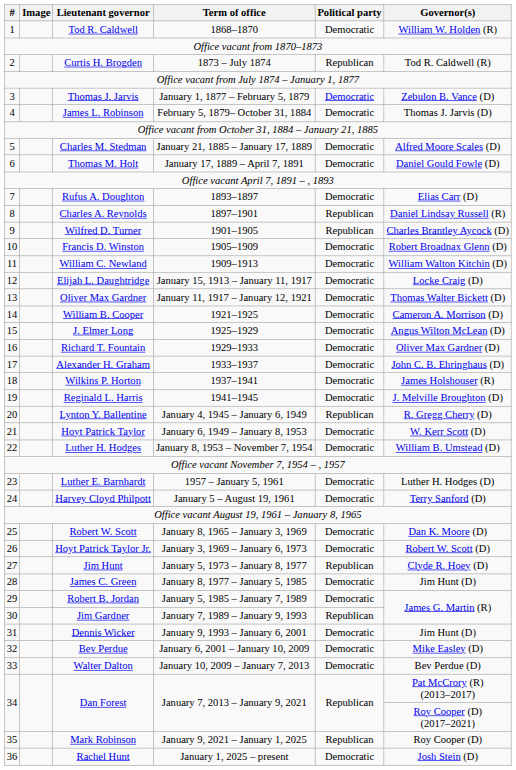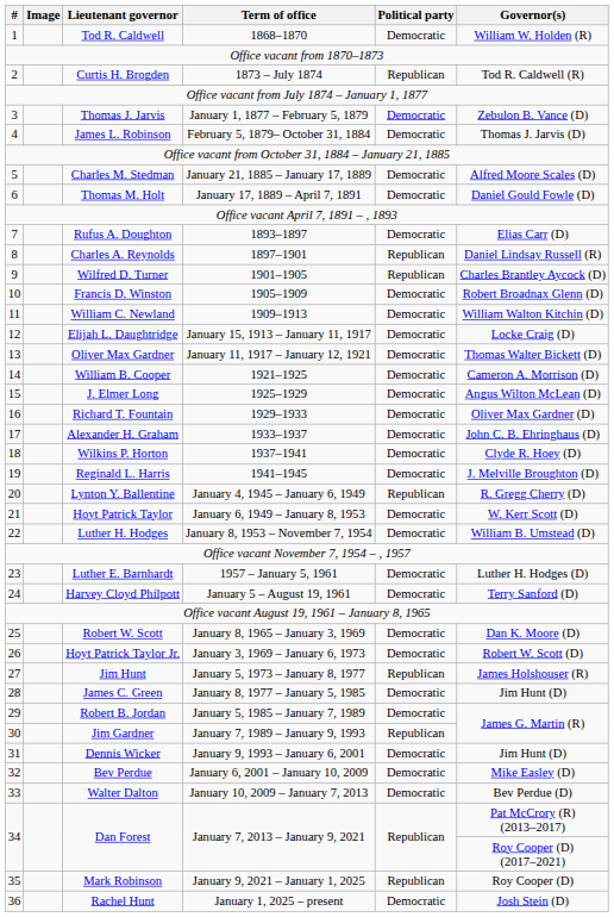Wilkins P. Horton | Governor(s): James Holshouser (R) -> Clyde R. Hoey (D)
Jim Hunt | Governor(s): Clyde R. Hoey (D) -> James Holshouser (R)
